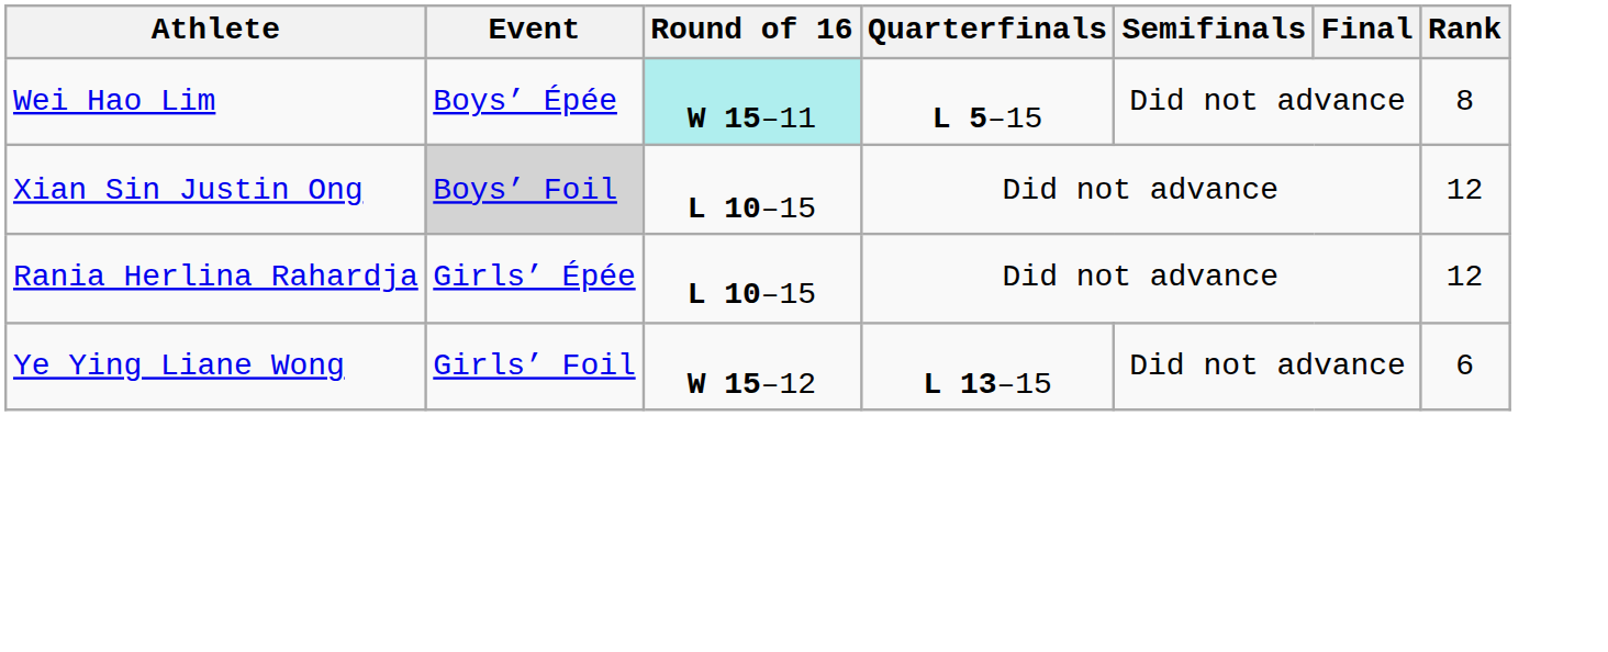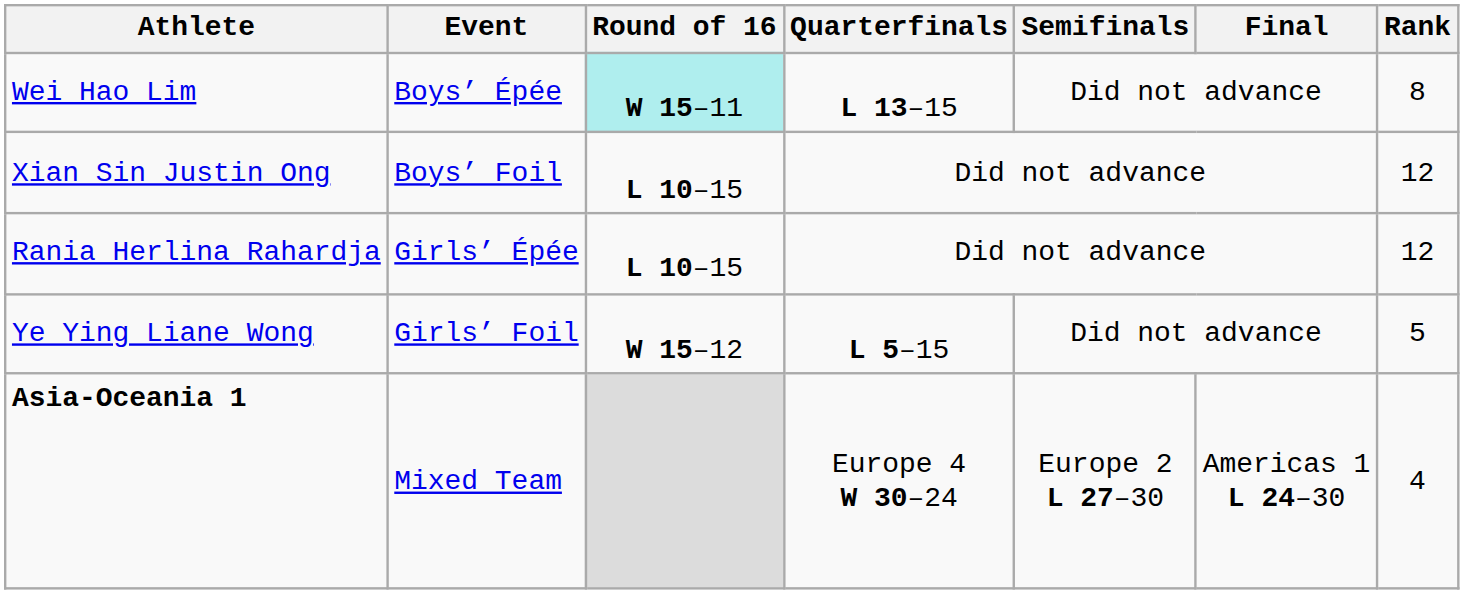Wei Hao Lim | Quarterfinals: L 5–15 -> L 13–15
Xian Sin Justin Ong | Event: lightgrey background -> no background
Ye Ying Liane Wong | Quarterfinals: L 13–15 -> L 5–15
Ye Ying Liane Wong | Rank: 6 -> 5
+ row: Asia-Oceania 1 | Mixed Team | Europe 4 W 30–24 | Europe 2 L 27–30 | Americas 1 L 24–30 | 4
